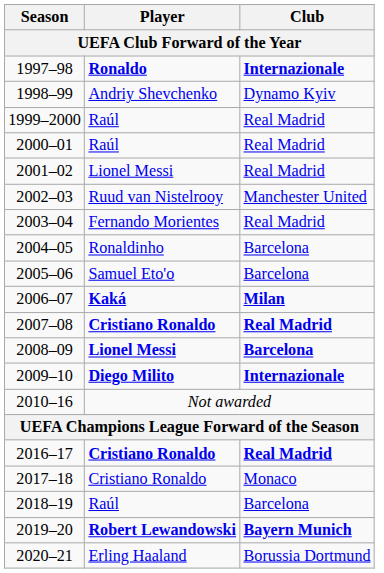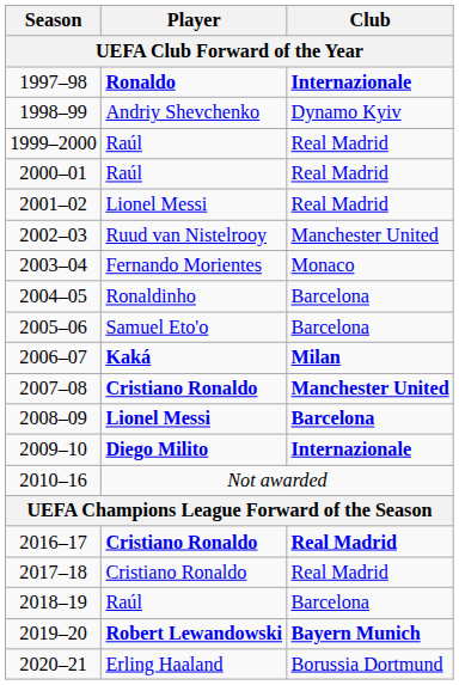2003–04 | Club / UEFA Club Forward of the Year: Real Madrid -> Monaco
2007–08 | Club / UEFA Club Forward of the Year: Real Madrid -> Manchester United
2017–18 | Club / UEFA Club Forward of the Year: Monaco -> Real Madrid
